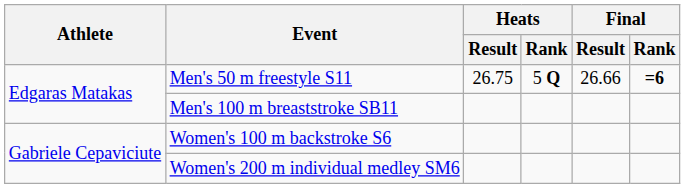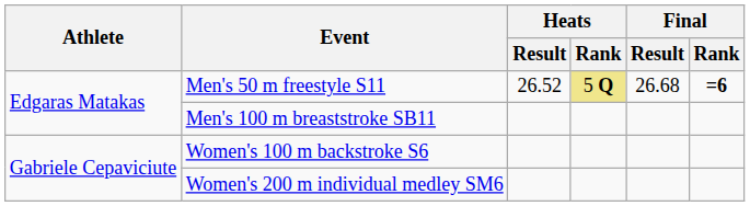Men's 50 m freestyle S11 | Heats / Result: 26.75 -> 26.52
Men's 50 m freestyle S11 | Heats / Rank: no background -> khaki background
Men's 50 m freestyle S11 | Final / Result: 26.66 -> 26.68
